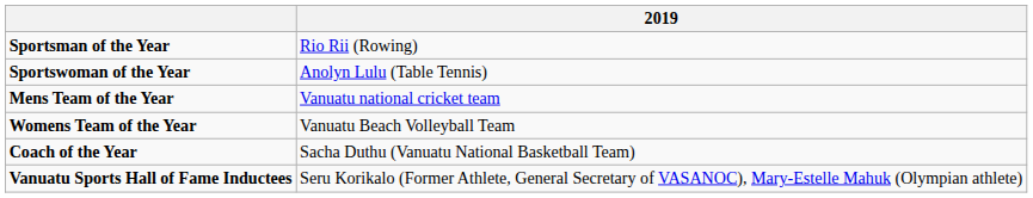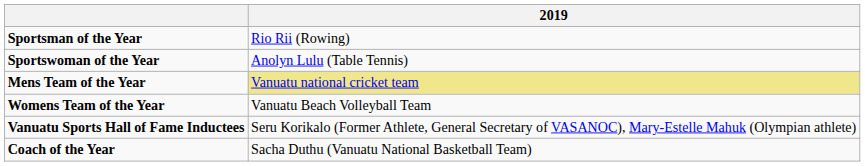Mens Team of the Year | 2019: no background -> khaki background
rows swapped: Coach of the Year <-> Vanuatu Sports Hall of Fame Inductees
